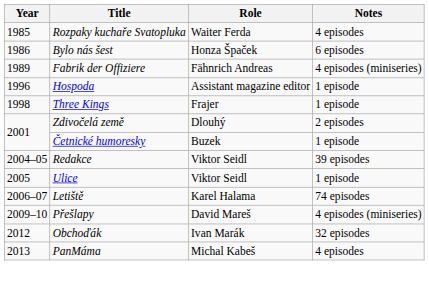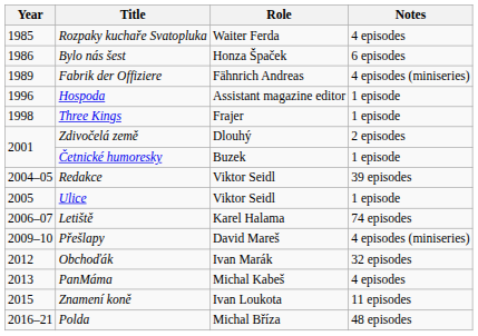+ row: 2015 | Znamení koně | Ivan Loukota | 11 episodes
+ row: 2016–21 | Polda | Michal Bříza | 48 episodes
